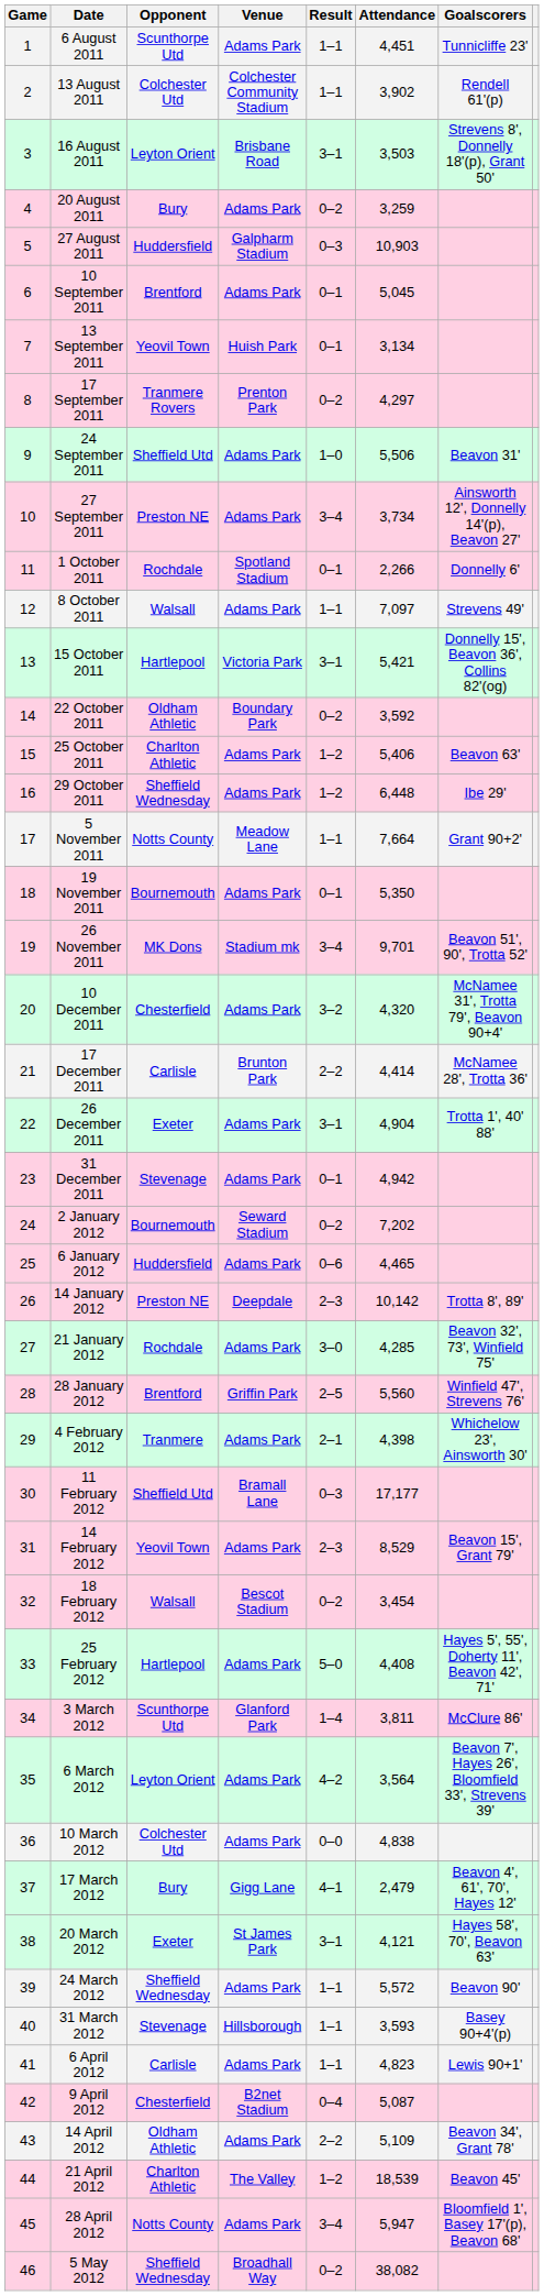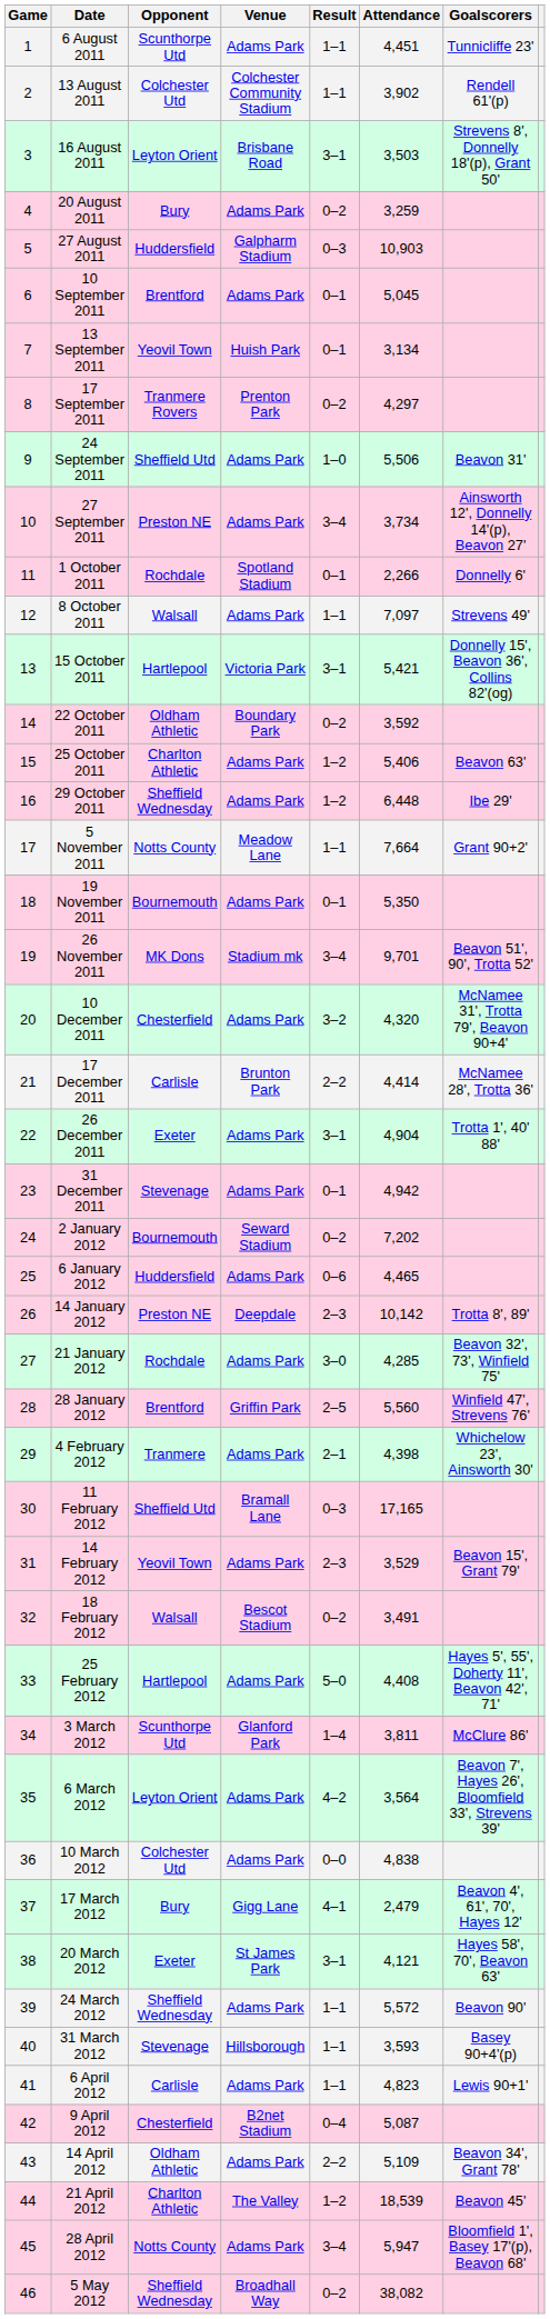11 February 2012 | Attendance: 17,177 -> 17,165
14 February 2012 | Attendance: 8,529 -> 3,529
18 February 2012 | Attendance: 3,454 -> 3,491
